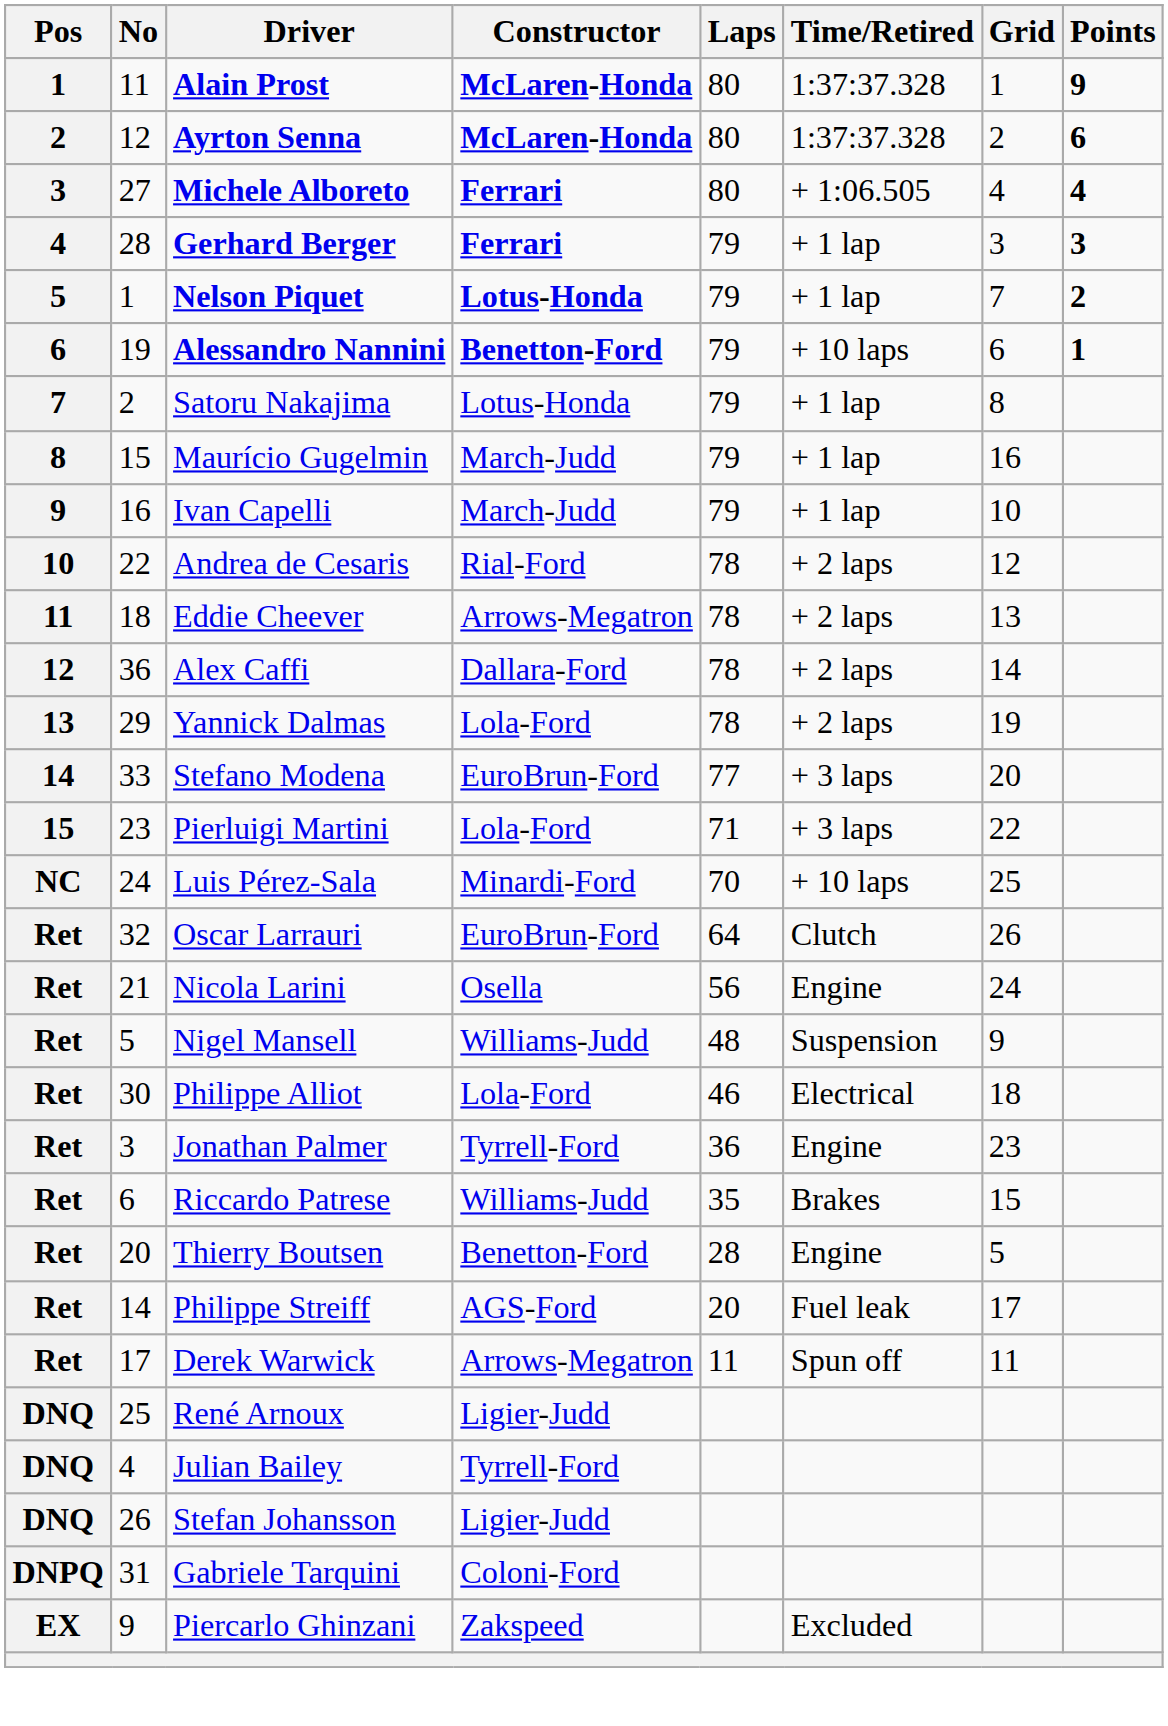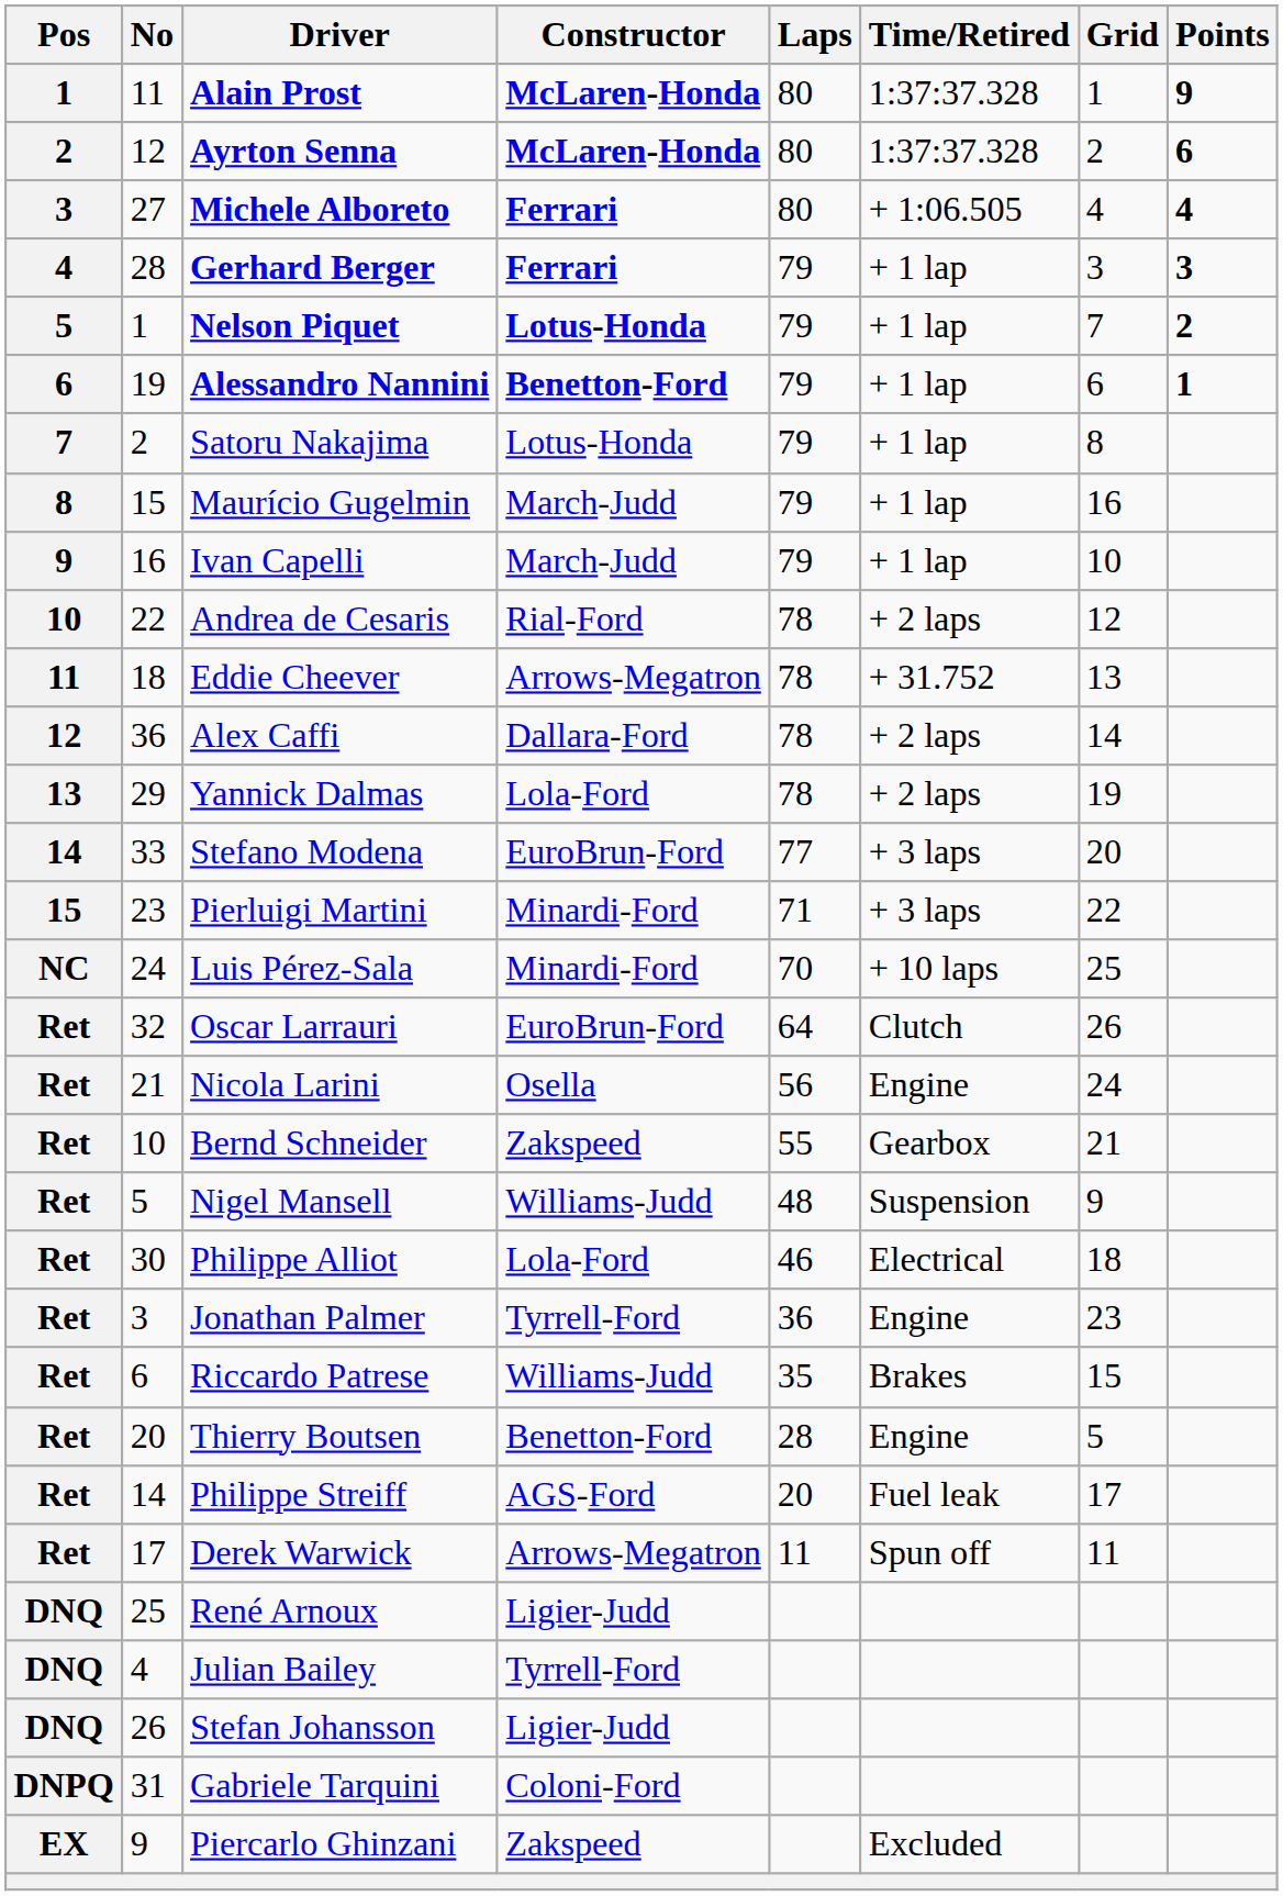Alessandro Nannini | Time/Retired: + 10 laps -> + 1 lap
Eddie Cheever | Time/Retired: + 2 laps -> + 31.752
Pierluigi Martini | Constructor: Lola-Ford -> Minardi-Ford
+ row: Ret | 10 | Bernd Schneider | Zakspeed | 55 | Gearbox | 21
